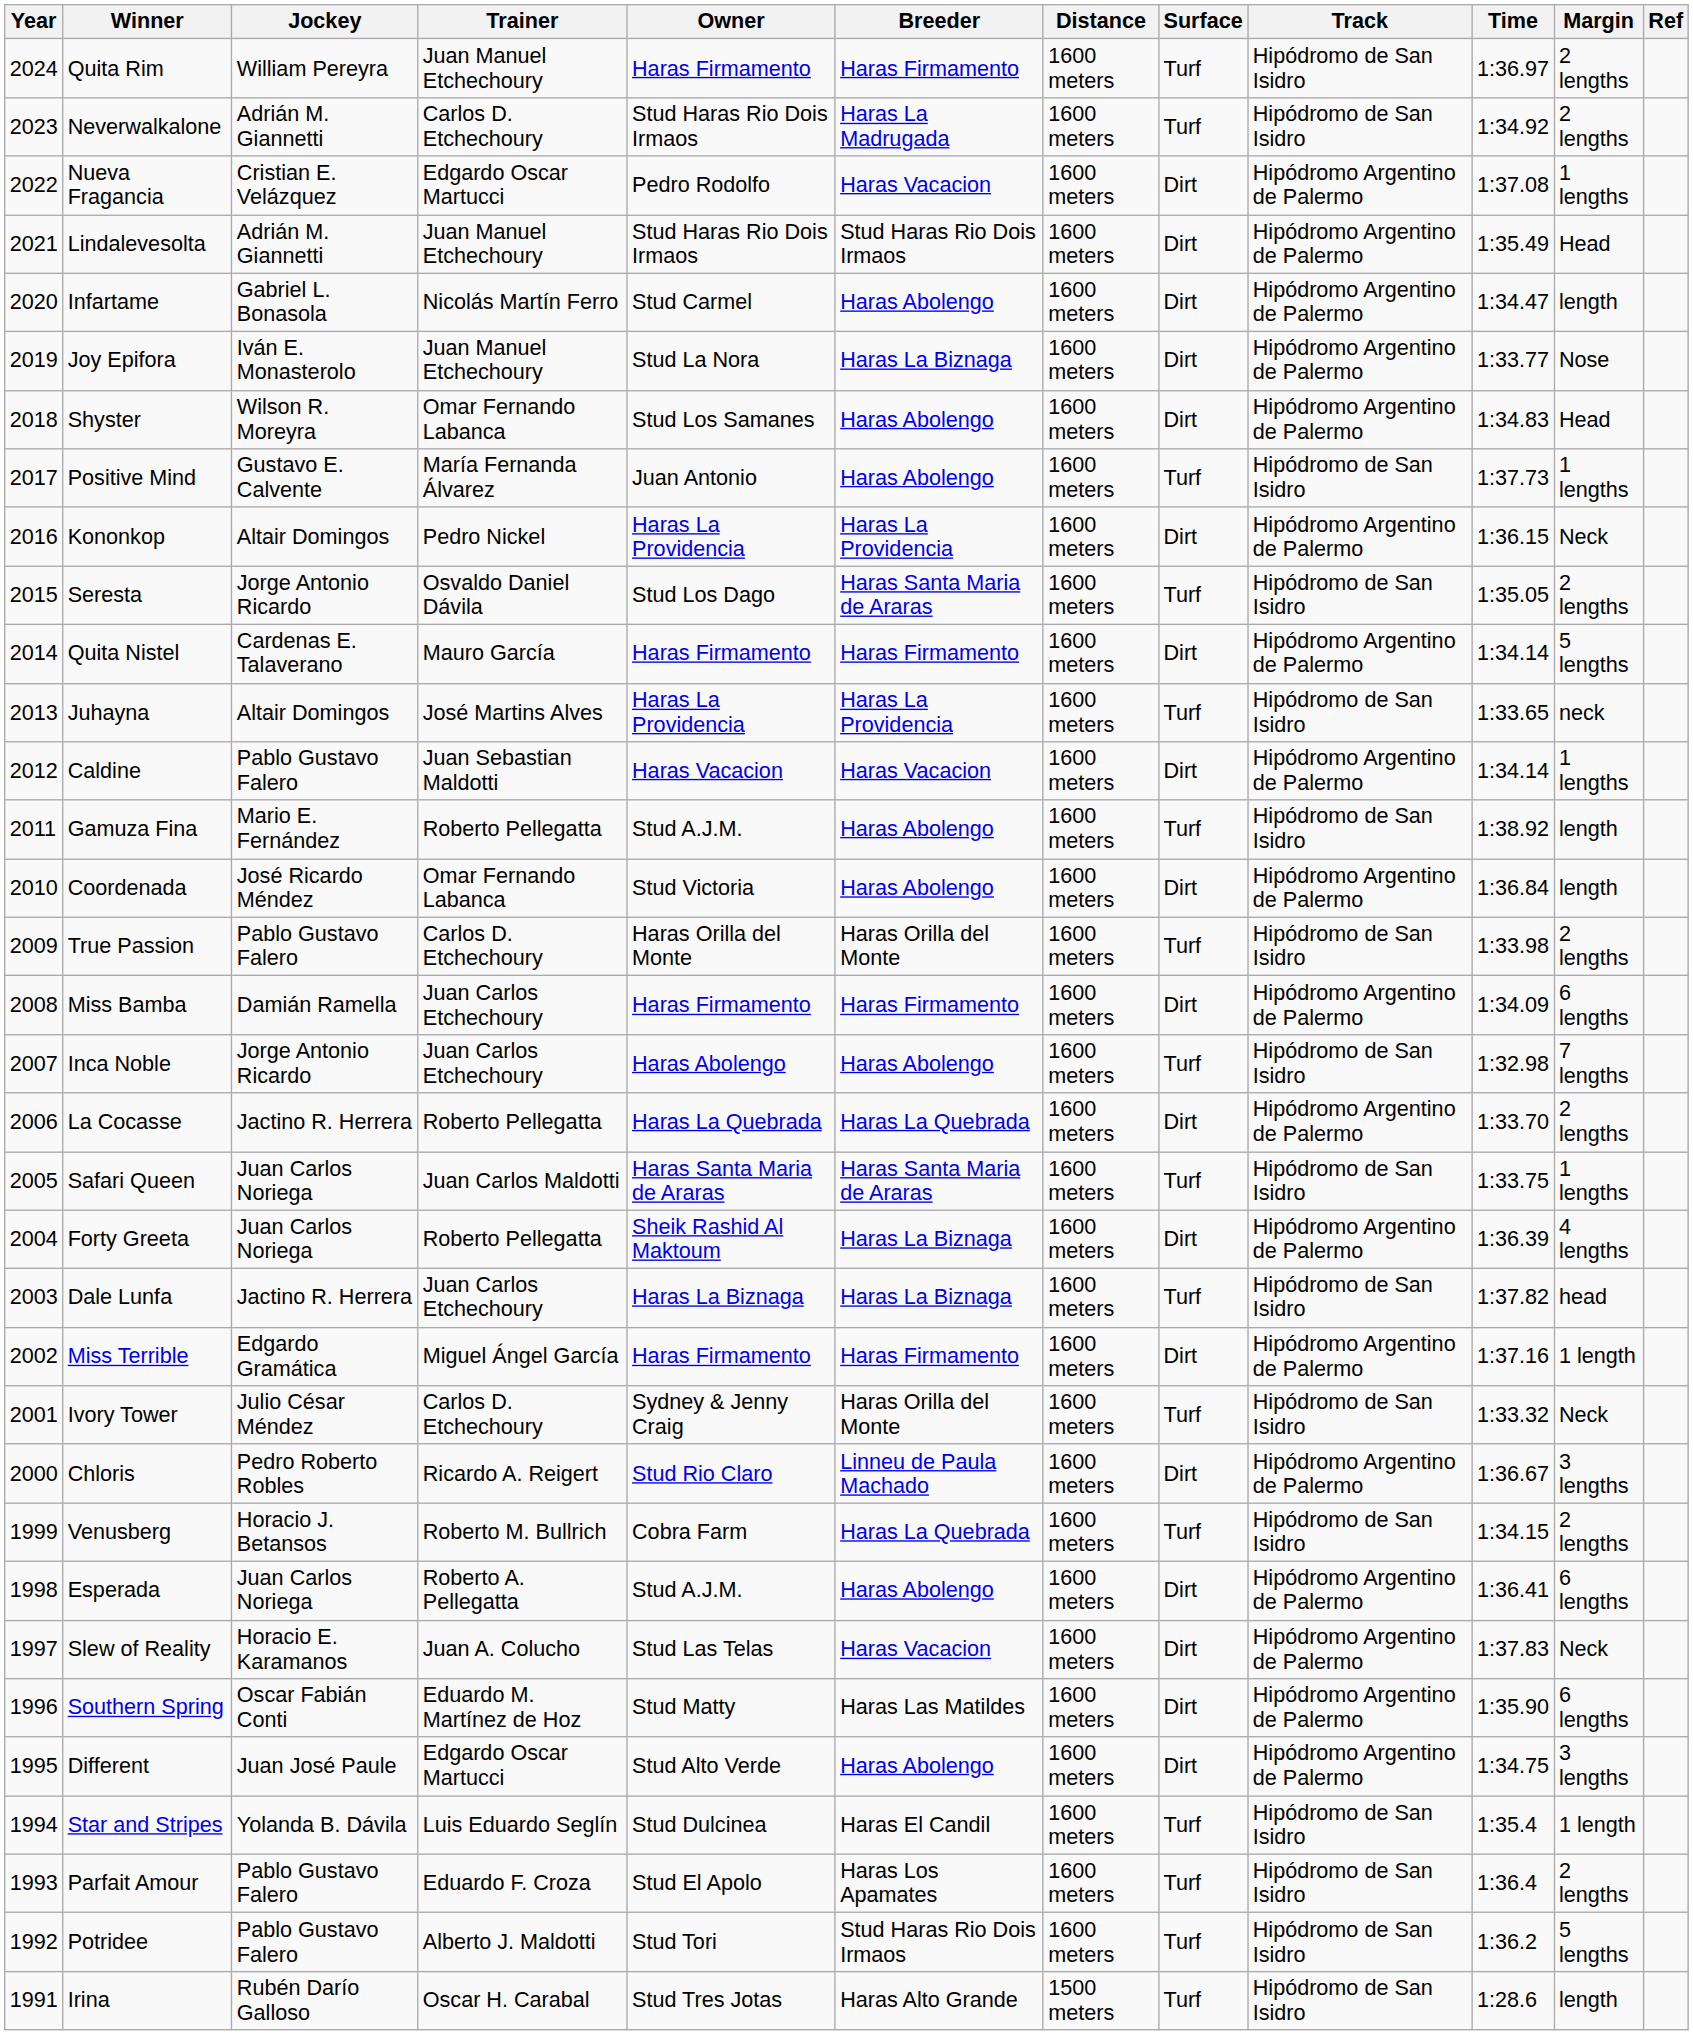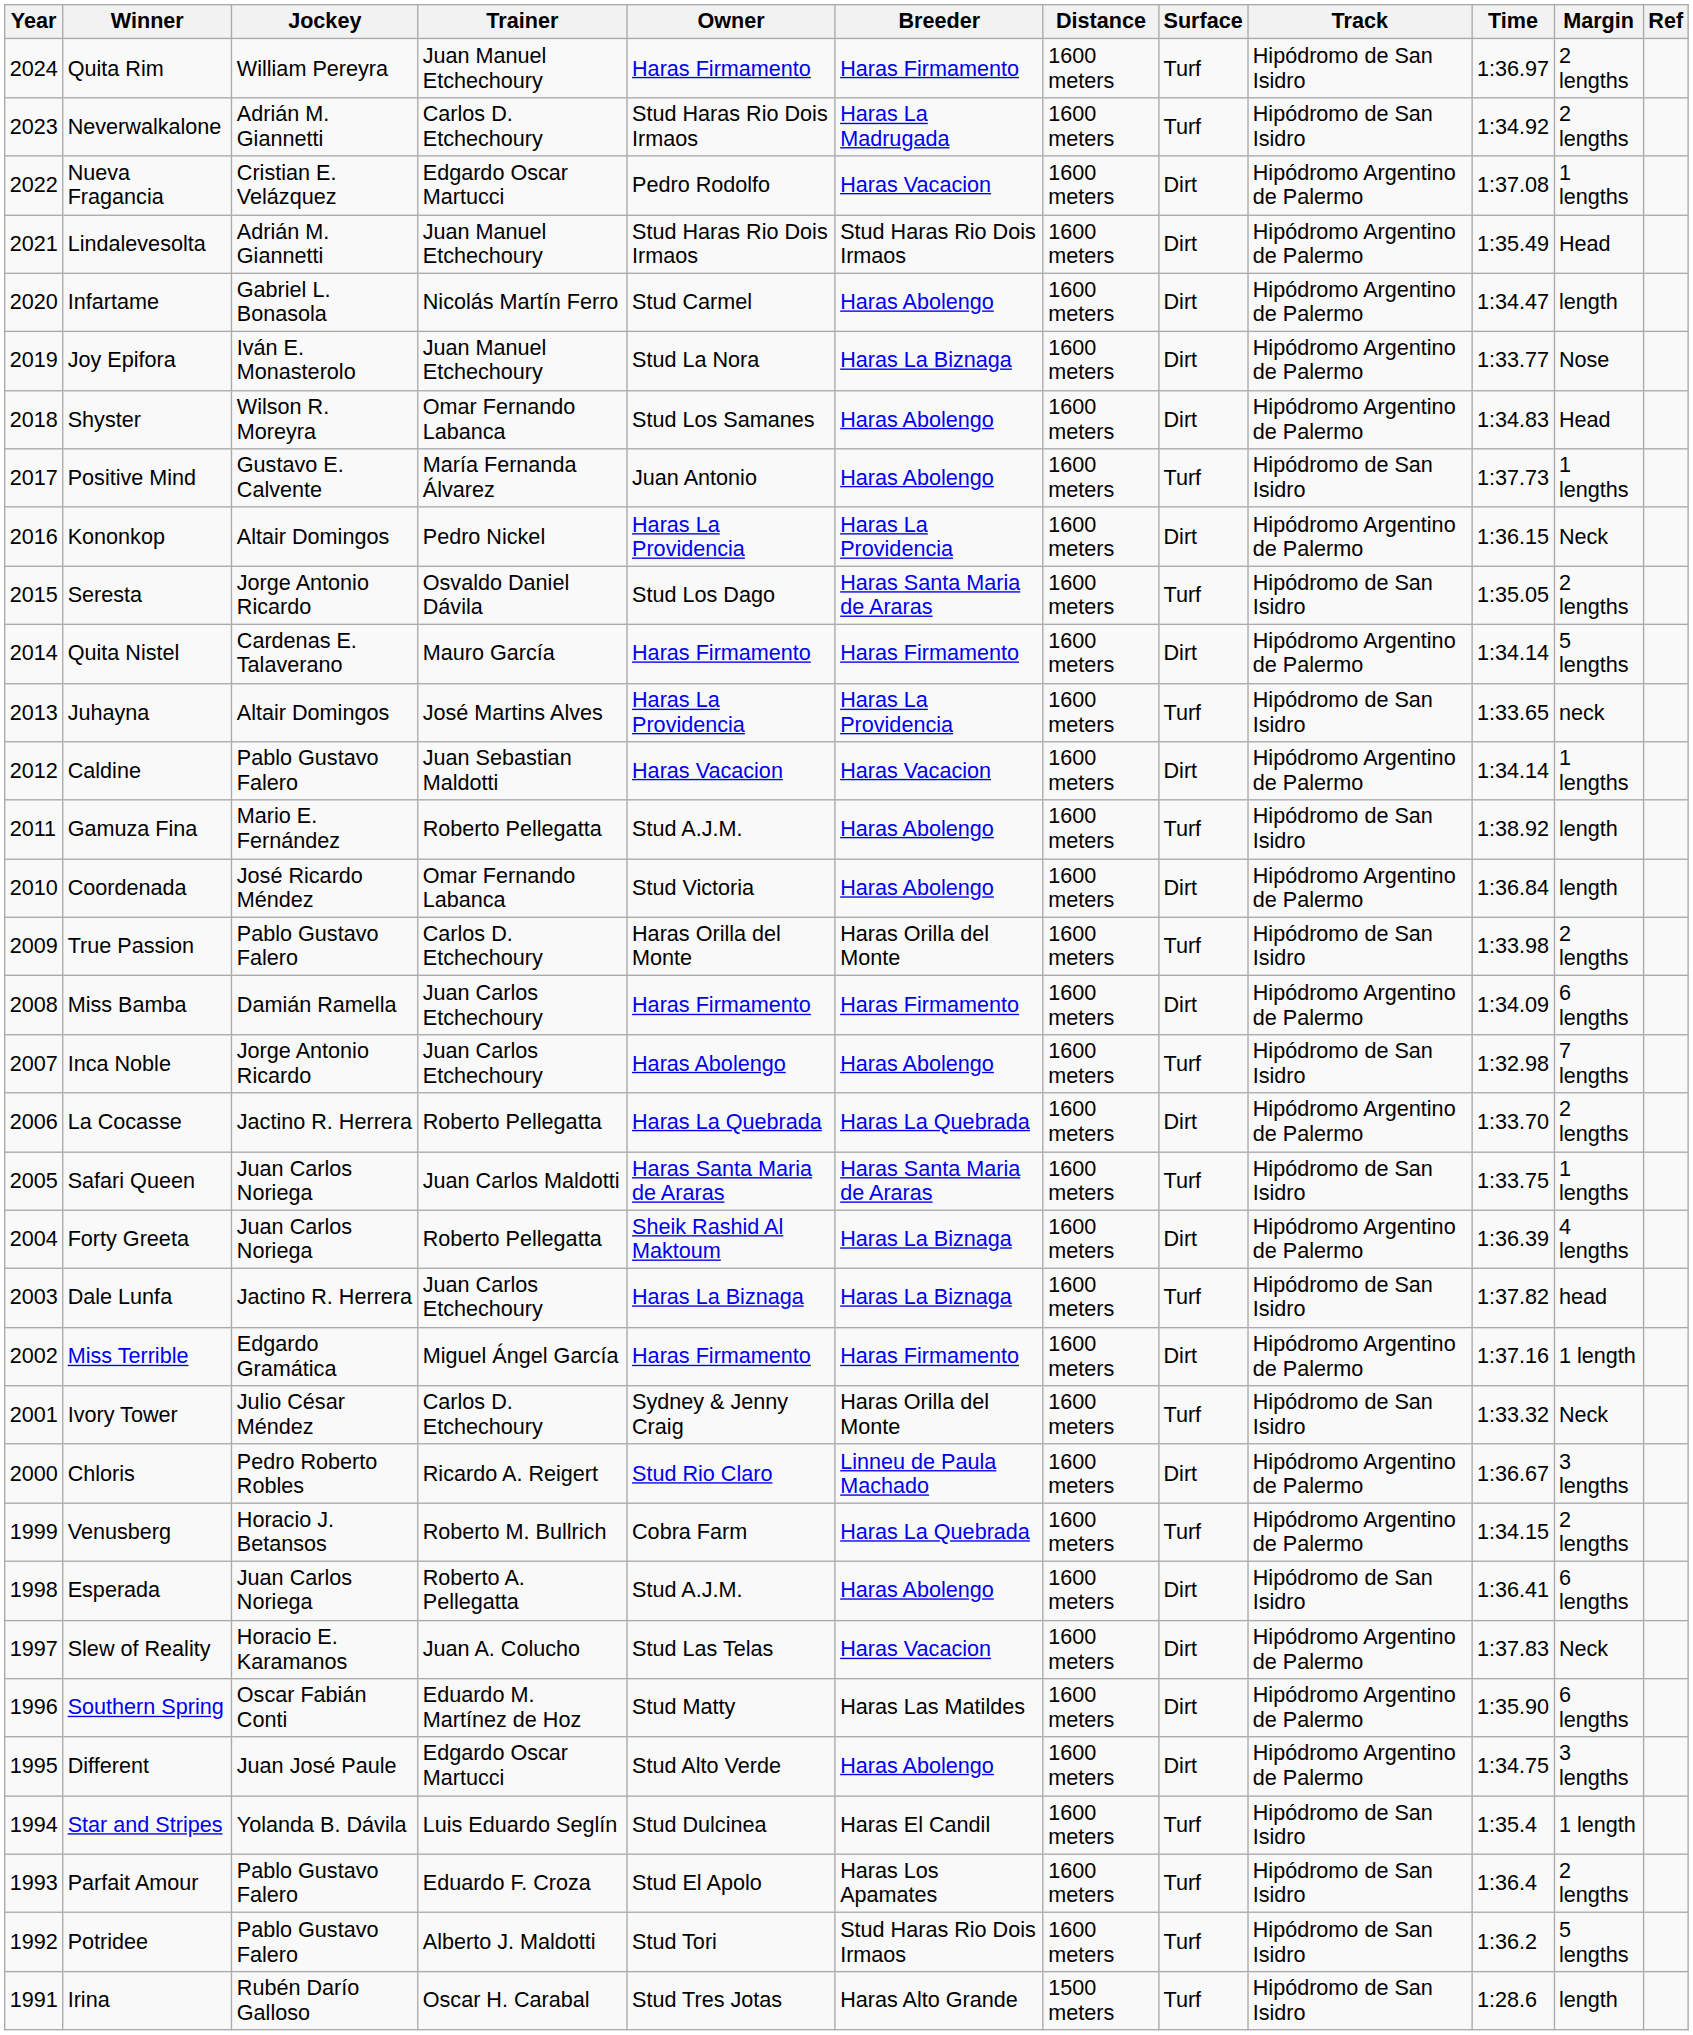Venusberg | Track: Hipódromo de San Isidro -> Hipódromo Argentino de Palermo
Esperada | Track: Hipódromo Argentino de Palermo -> Hipódromo de San Isidro
